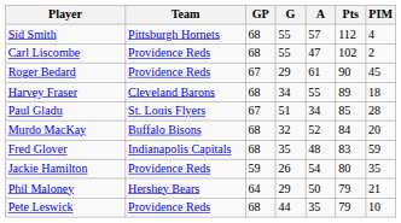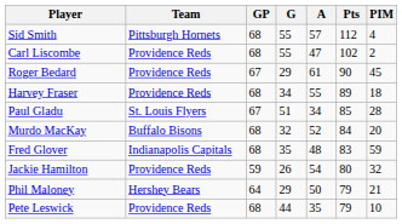Harvey Fraser | Team: Cleveland Barons -> Providence Reds
Jackie Hamilton | PIM: 35 -> 32
